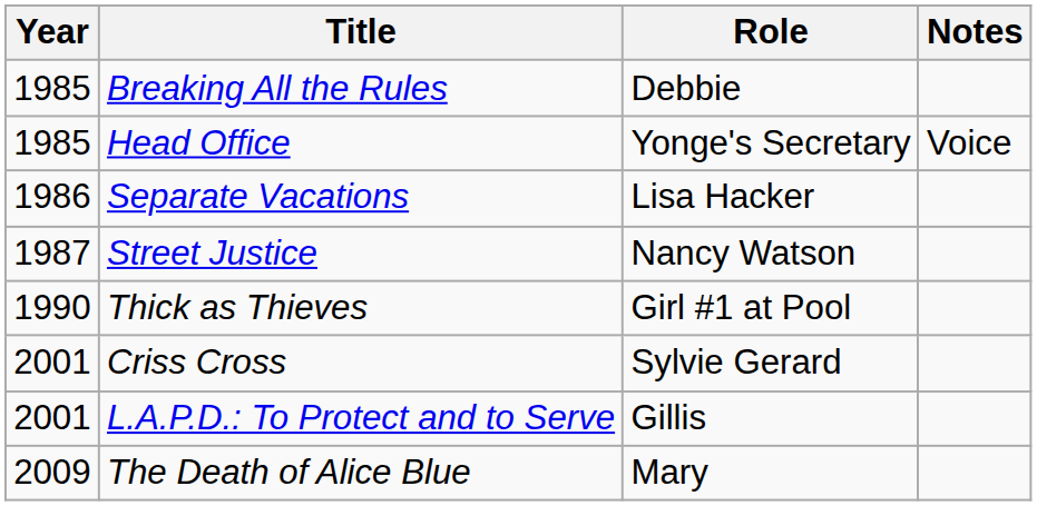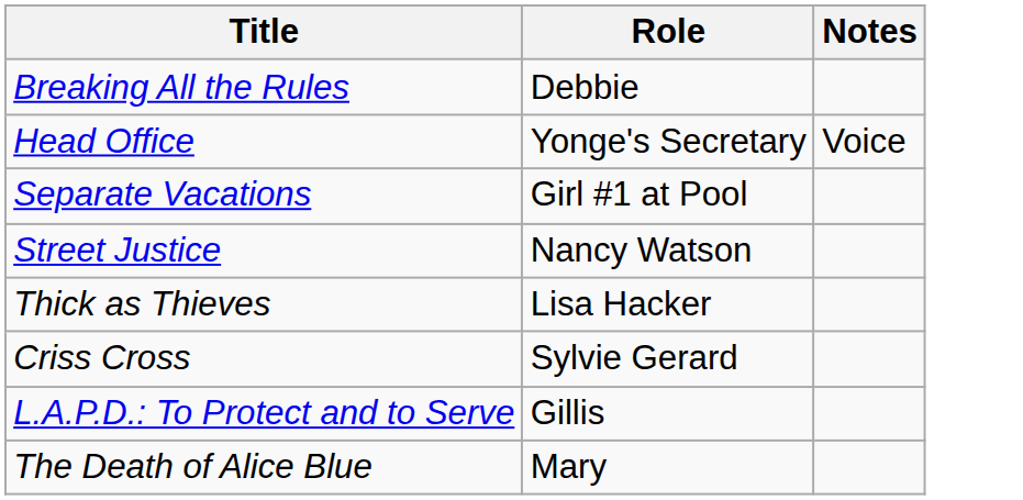- column: Year | 1985 | 1985 | 1986 | 1987 | 1990 | 2001 | 2001 | 2009
Separate Vacations | Role: Lisa Hacker -> Girl #1 at Pool
Thick as Thieves | Role: Girl #1 at Pool -> Lisa Hacker
